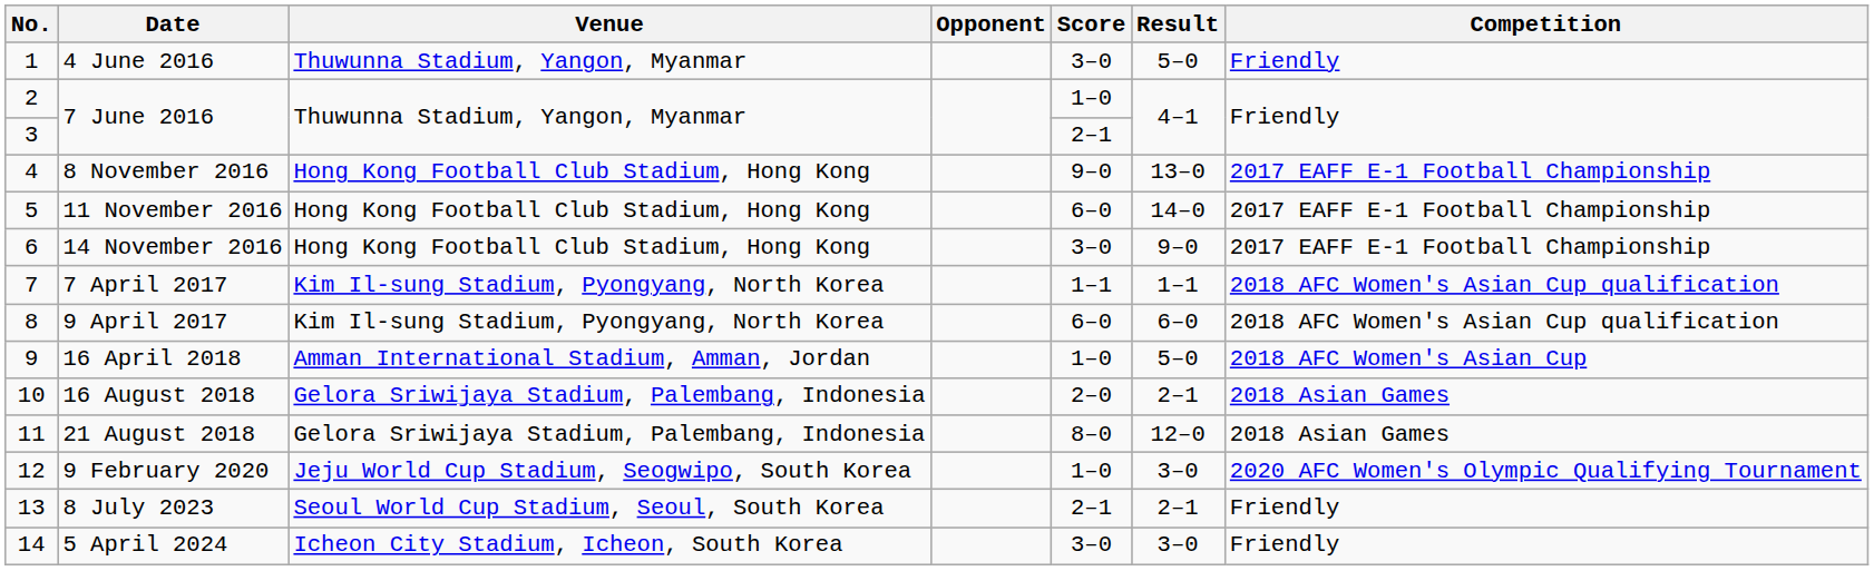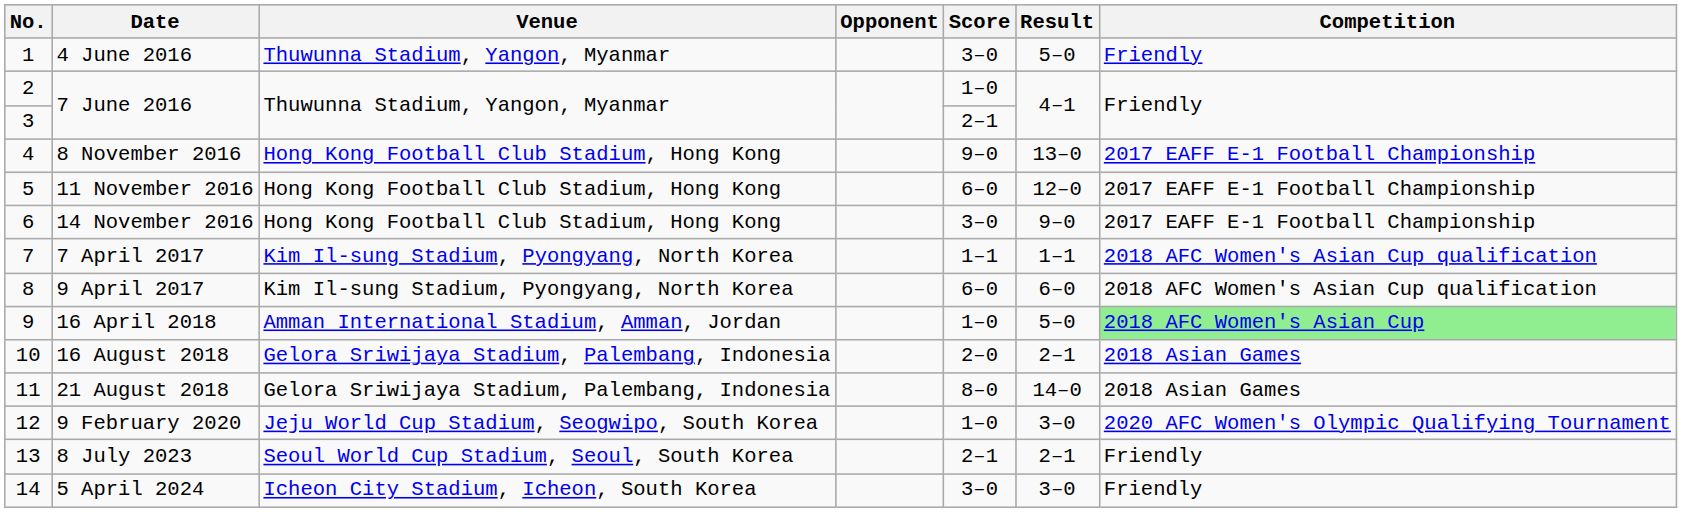11 November 2016 | Result: 14–0 -> 12–0
16 April 2018 | Competition: no background -> lightgreen background
21 August 2018 | Result: 12–0 -> 14–0
